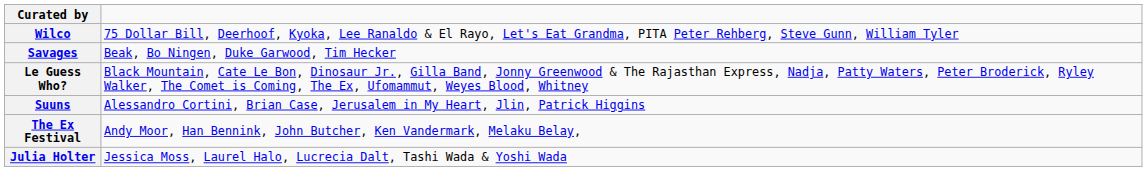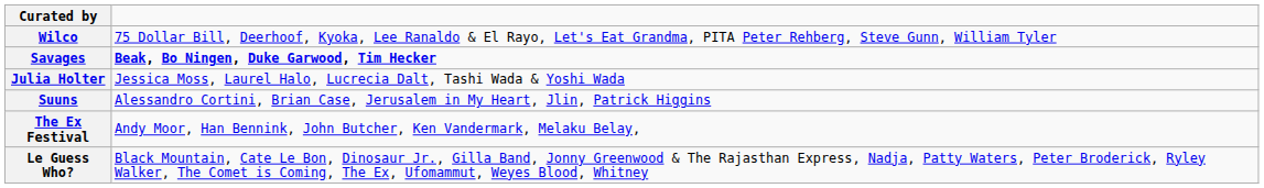Savages | column 2: normal -> bold
rows swapped: Julia Holter <-> Le Guess Who?
